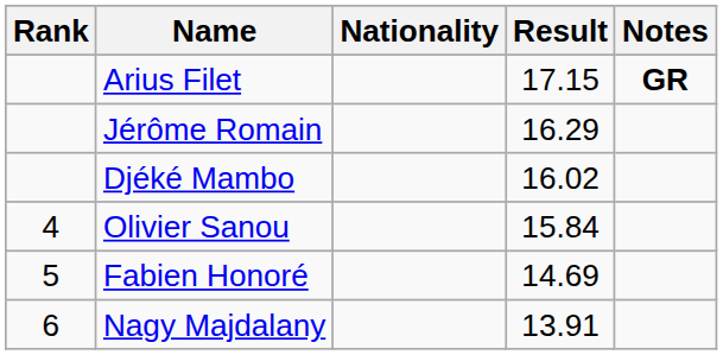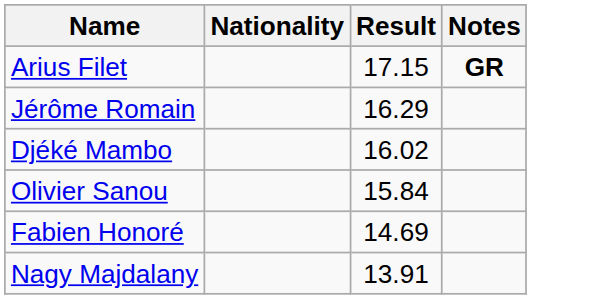- column: Rank | 4 | 5 | 6
